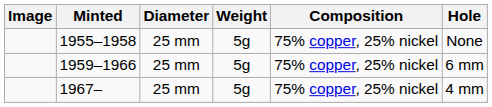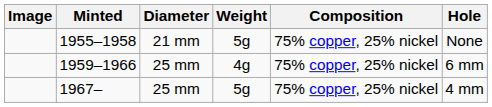1955–1958 | Diameter: 25 mm -> 21 mm
1959–1966 | Weight: 5g -> 4g
